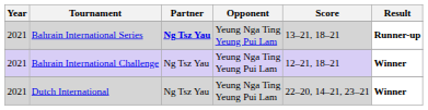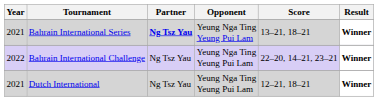Bahrain International Series | Result: Runner-up -> Winner
Bahrain International Challenge | Year: 2021 -> 2022
Bahrain International Challenge | Score: 12–21, 18–21 -> 22–20, 14–21, 23–21
Dutch International | Score: 22–20, 14–21, 23–21 -> 12–21, 18–21
